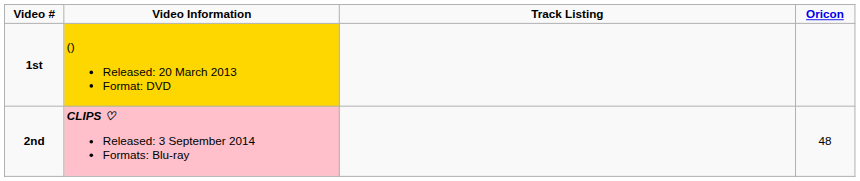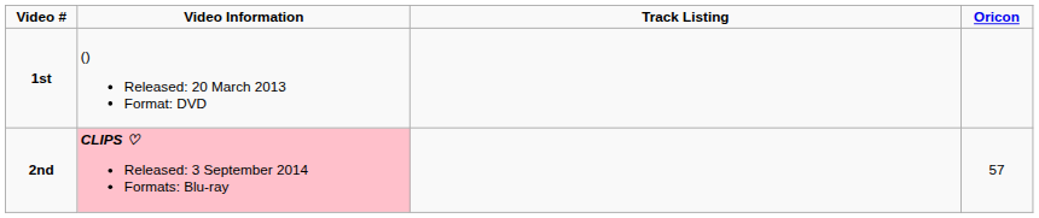1st | column 2: gold background -> no background
2nd | column 4: 48 -> 57
